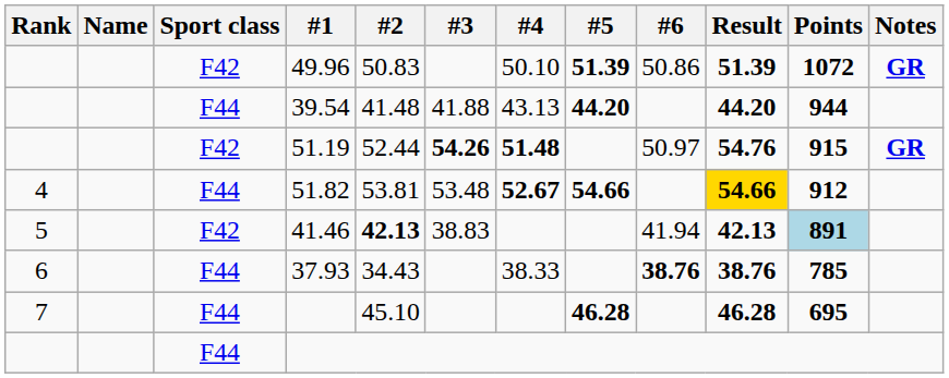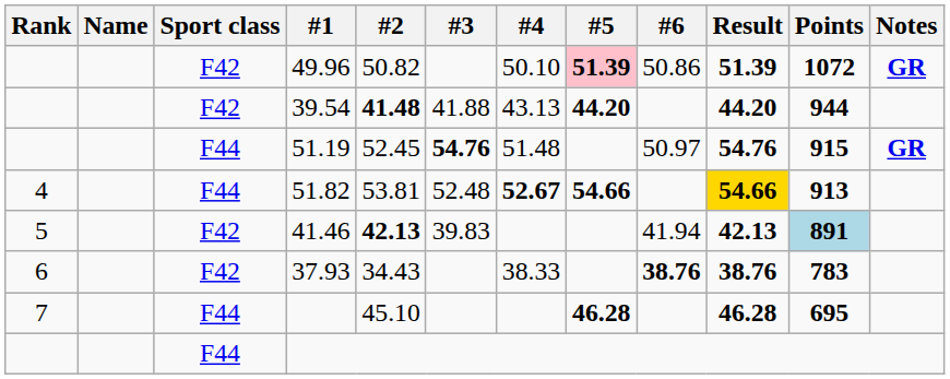49.96 | #2: 50.83 -> 50.82
49.96 | #5: no background -> pink background
39.54 | Sport class: F44 -> F42
39.54 | #2: normal -> bold
51.19 | Sport class: F42 -> F44
51.19 | #2: 52.44 -> 52.45
51.19 | #3: 54.26 -> 54.76
51.19 | #4: bold -> normal
51.82 | #3: 53.48 -> 52.48
51.82 | Points: 912 -> 913
41.46 | #3: 38.83 -> 39.83
37.93 | Sport class: F44 -> F42
37.93 | Points: 785 -> 783
